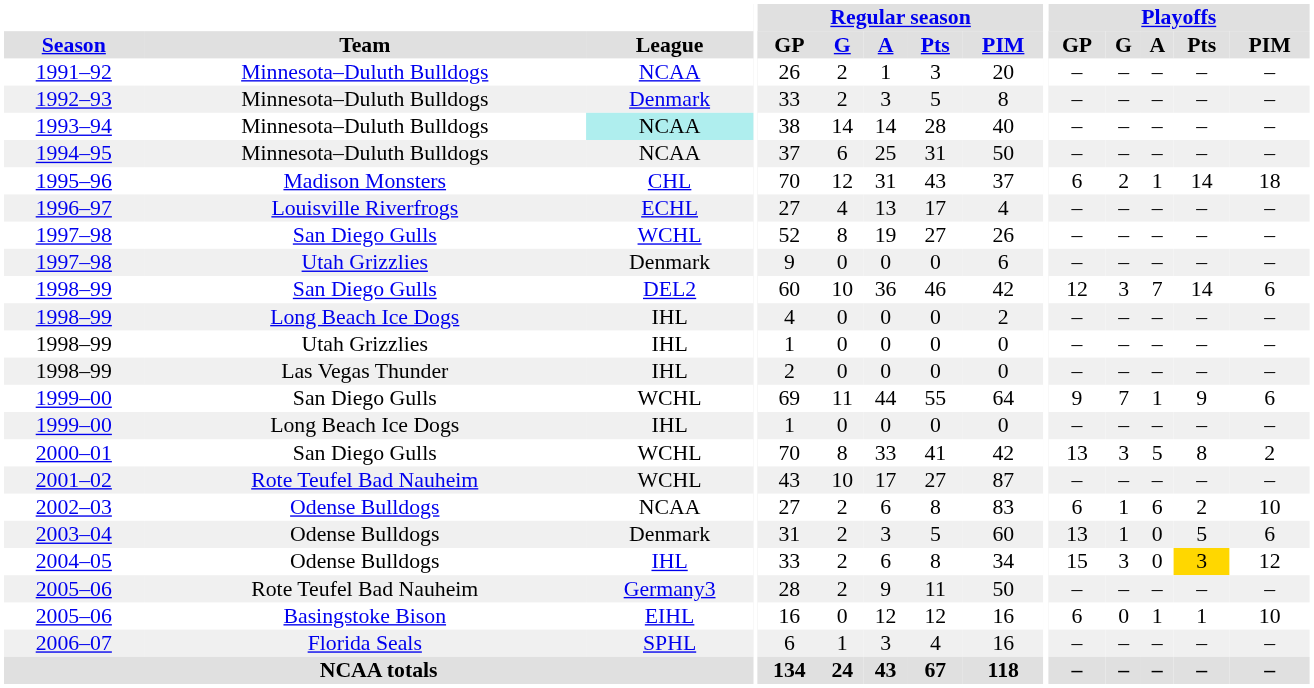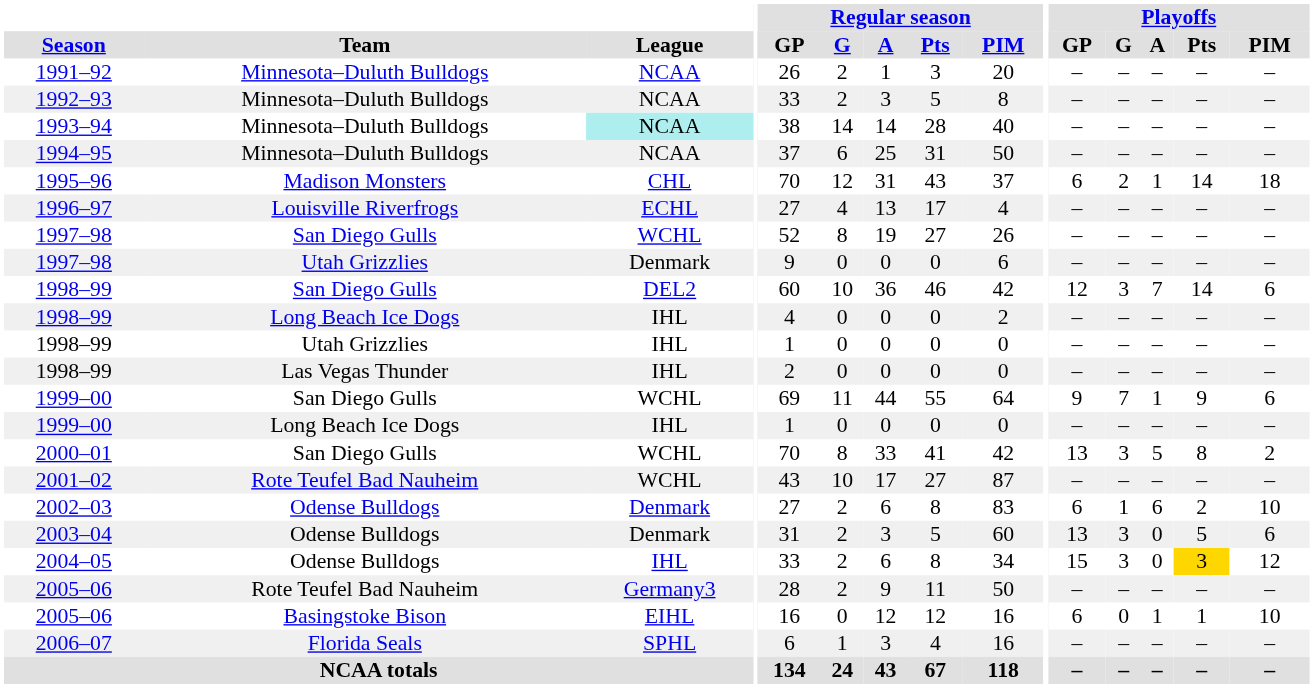1992–93 | League: Denmark -> NCAA
2002–03 | League: NCAA -> Denmark
2003–04 | Playoffs / G: 1 -> 3
